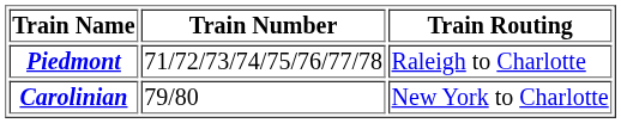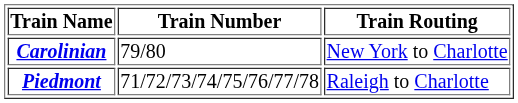rows swapped: Piedmont <-> Carolinian
